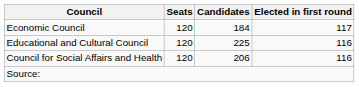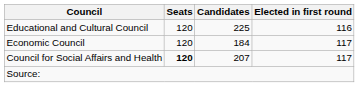rows swapped: Economic Council <-> Educational and Cultural Council
Council for Social Affairs and Health | Seats: normal -> bold
Council for Social Affairs and Health | Candidates: 206 -> 207
Council for Social Affairs and Health | Elected in first round: 116 -> 117
